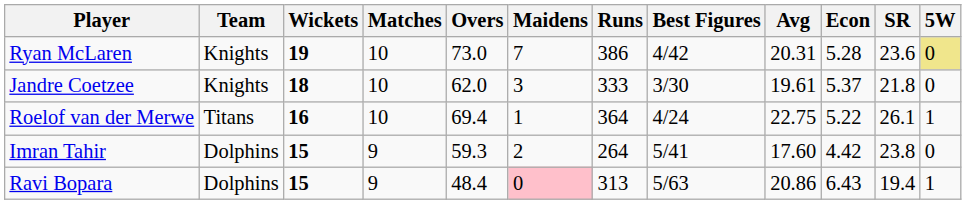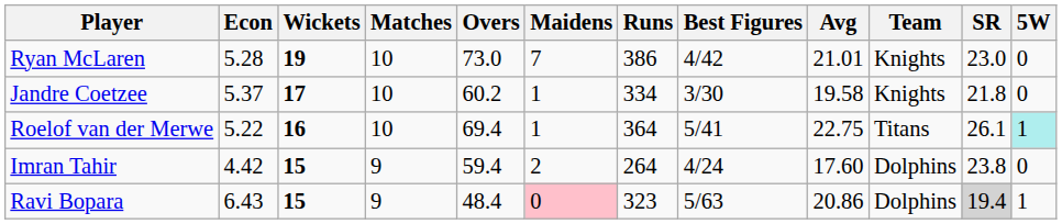columns swapped: Team <-> Econ
Ryan McLaren | Avg: 20.31 -> 21.01
Ryan McLaren | SR: 23.6 -> 23.0
Ryan McLaren | 5W: khaki background -> no background
Jandre Coetzee | Wickets: 18 -> 17
Jandre Coetzee | Overs: 62.0 -> 60.2
Jandre Coetzee | Maidens: 3 -> 1
Jandre Coetzee | Runs: 333 -> 334
Jandre Coetzee | Avg: 19.61 -> 19.58
Roelof van der Merwe | Best Figures: 4/24 -> 5/41
Roelof van der Merwe | 5W: no background -> paleturquoise background
Imran Tahir | Overs: 59.3 -> 59.4
Imran Tahir | Best Figures: 5/41 -> 4/24
Ravi Bopara | Runs: 313 -> 323
Ravi Bopara | SR: no background -> lightgrey background
